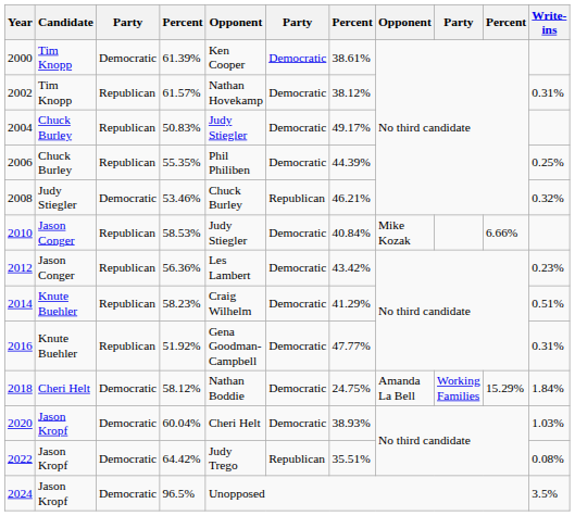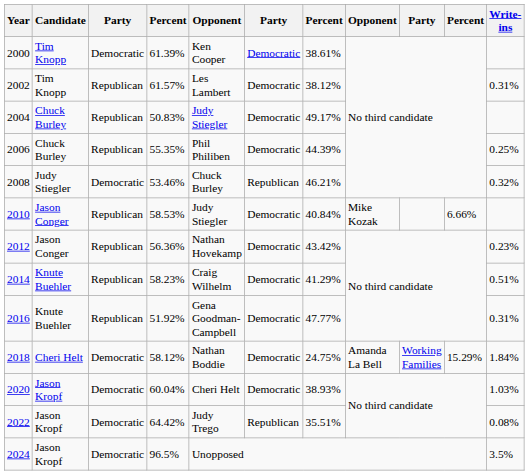2002 | column 5: Nathan Hovekamp -> Les Lambert
2012 | column 5: Les Lambert -> Nathan Hovekamp
